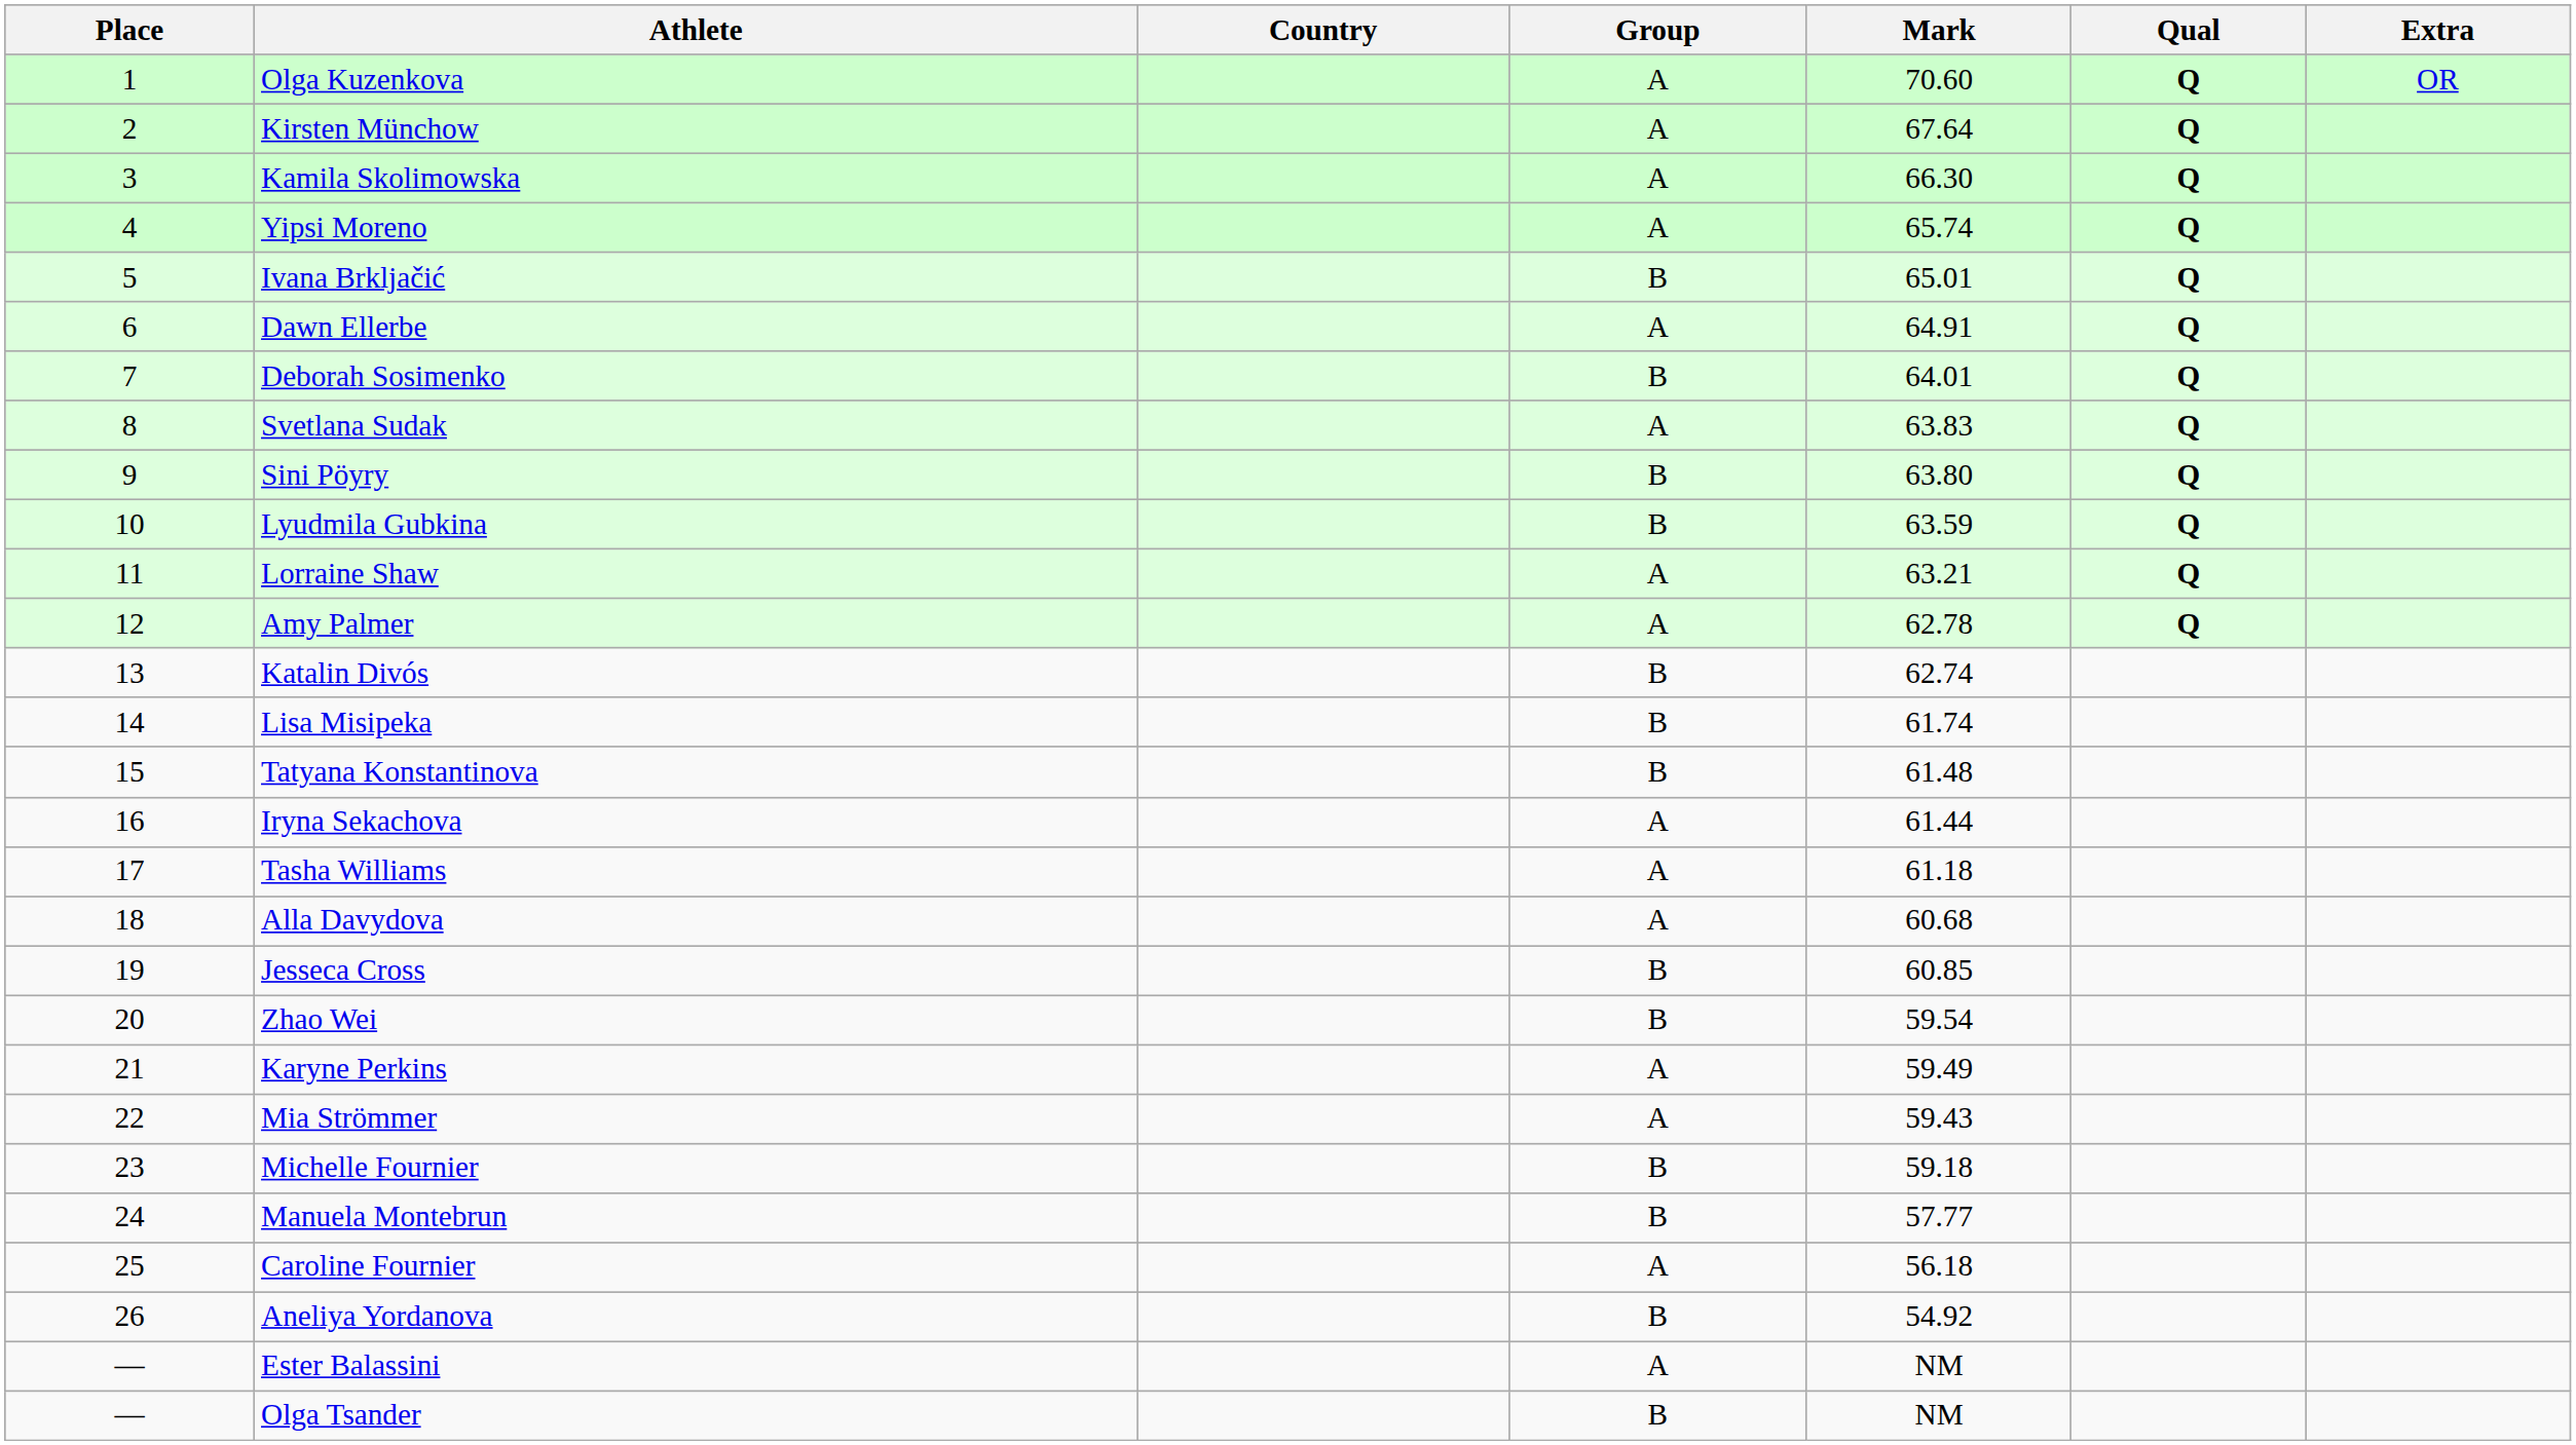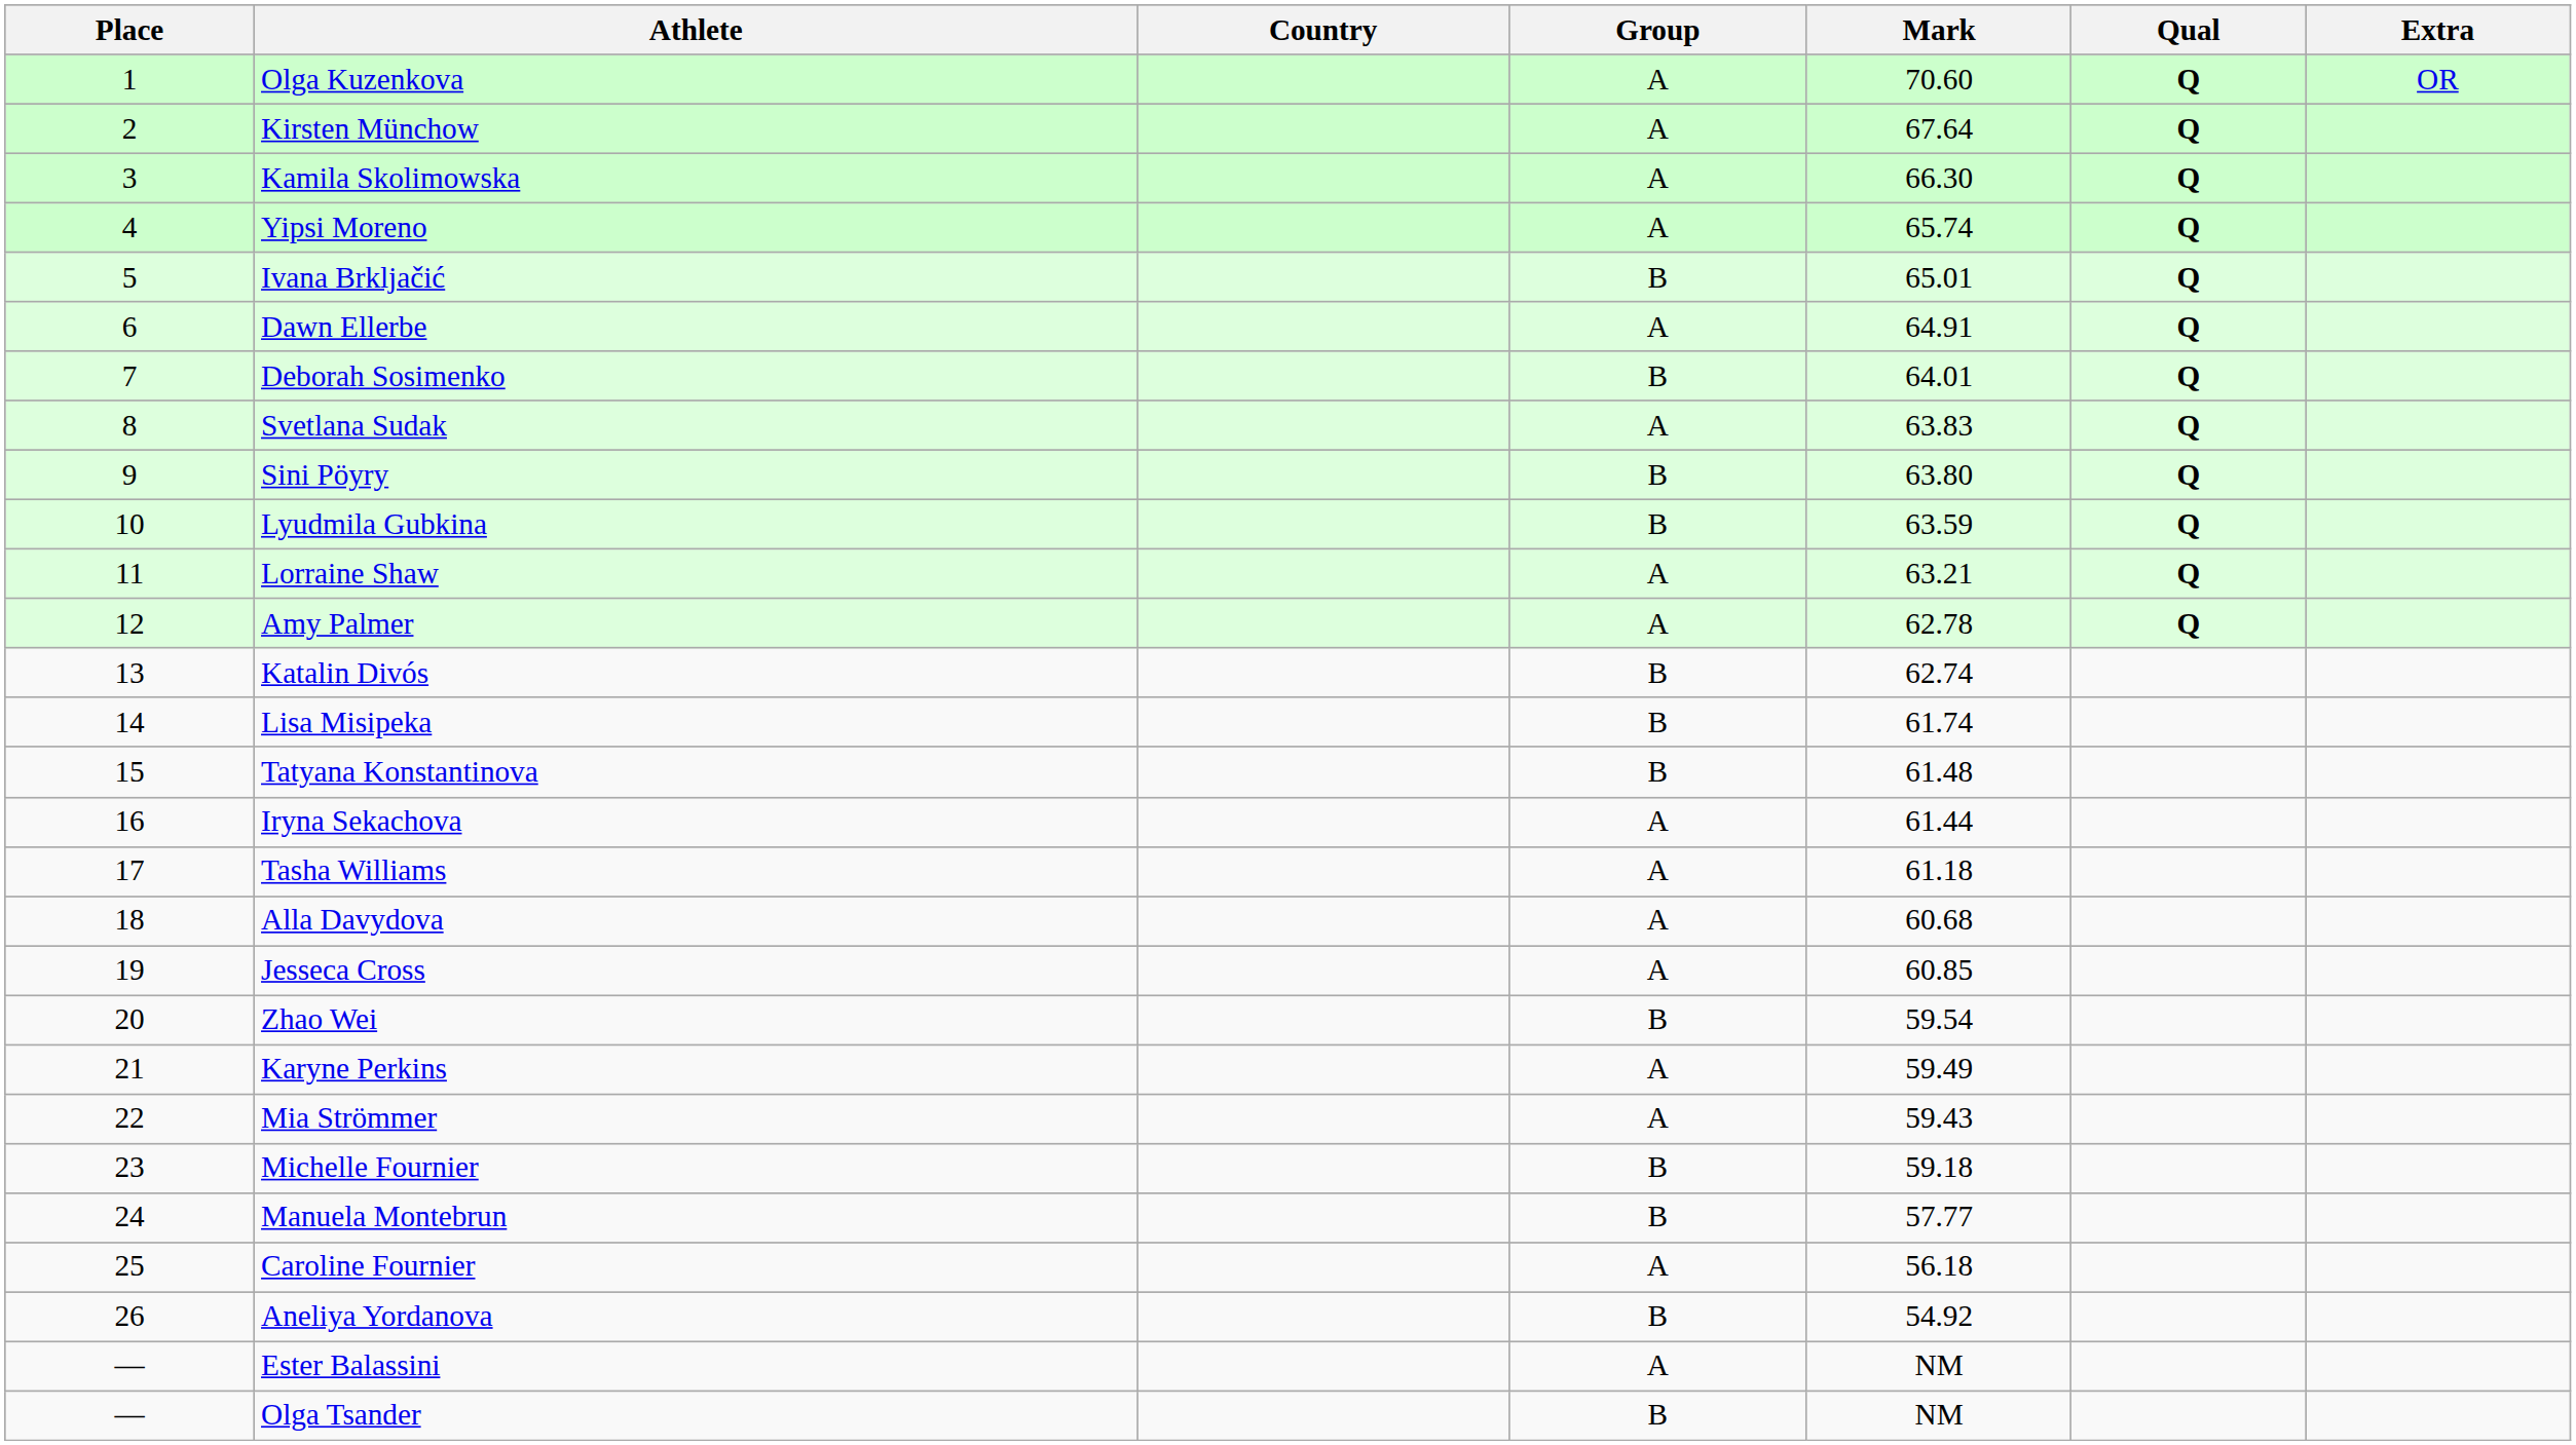Jesseca Cross | Group: B -> A
